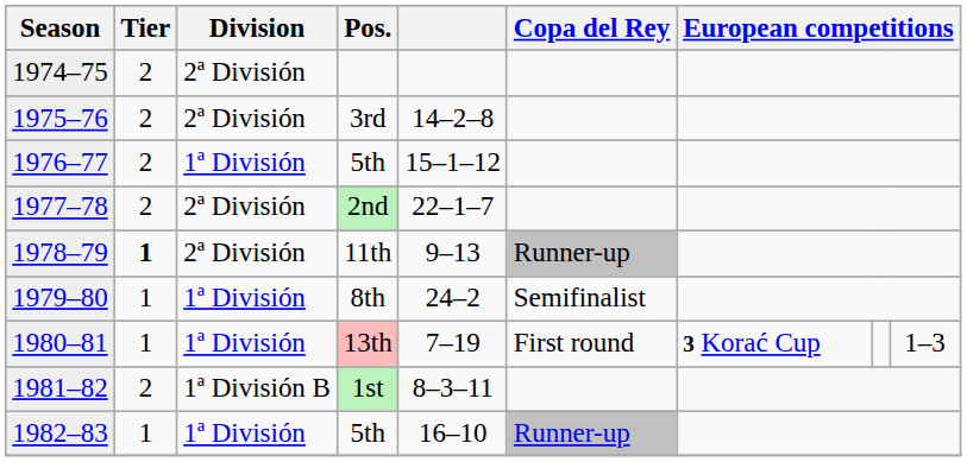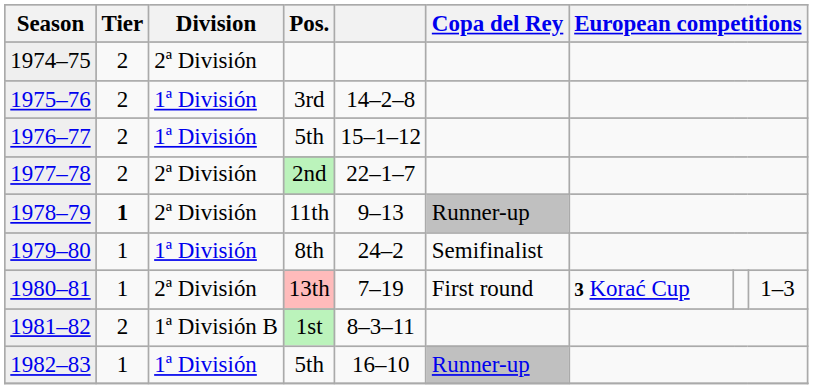1975–76 | Division: 2ª División -> 1ª División
1980–81 | Division: 1ª División -> 2ª División
